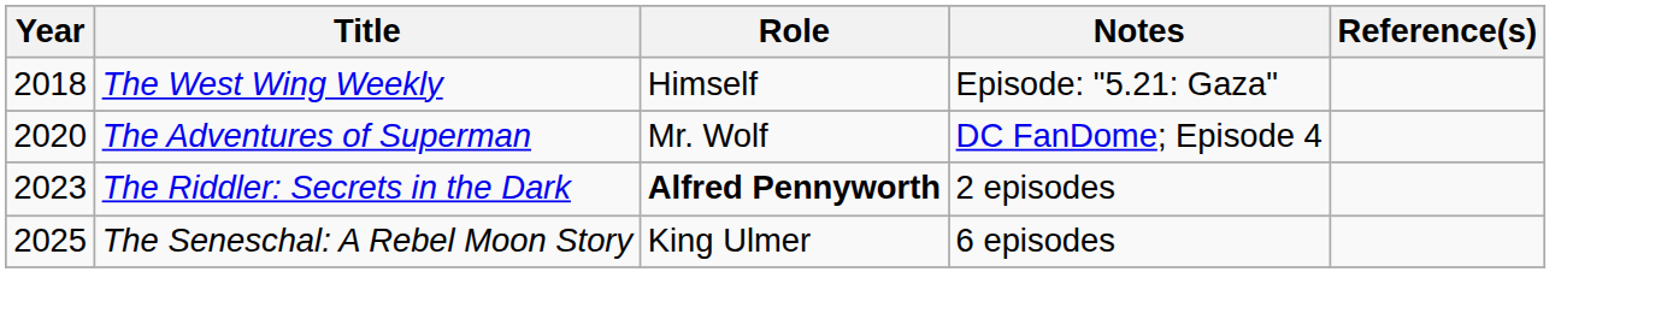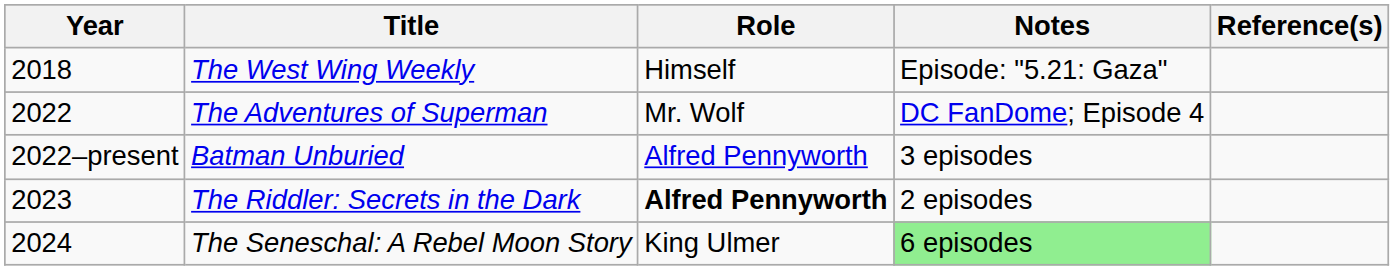The Adventures of Superman | Year: 2020 -> 2022
+ row: 2022–present | Batman Unburied | Alfred Pennyworth | 3 episodes
The Seneschal: A Rebel Moon Story | Year: 2025 -> 2024
The Seneschal: A Rebel Moon Story | Notes: no background -> lightgreen background
